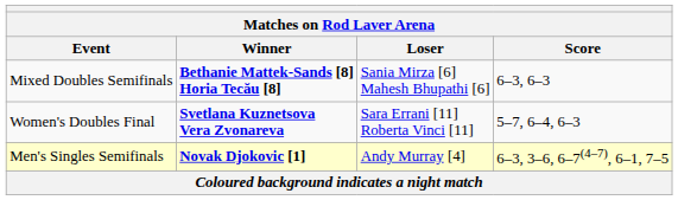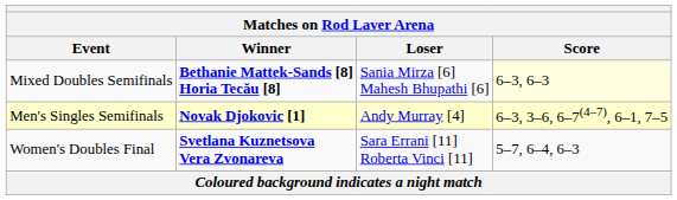Mixed Doubles Semifinals | Score: no background -> lightyellow background
rows swapped: Women's Doubles Final <-> Men's Singles Semifinals
